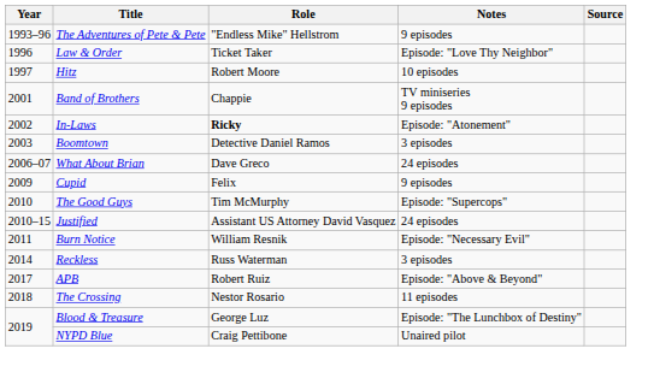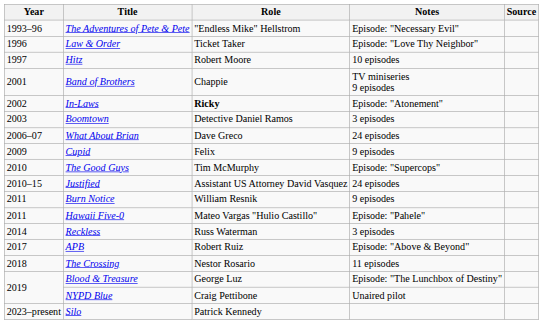The Adventures of Pete & Pete | Notes: 9 episodes -> Episode: "Necessary Evil"
Burn Notice | Notes: Episode: "Necessary Evil" -> 9 episodes
+ row: 2011 | Hawaii Five-0 | Mateo Vargas "Hulio Castillo" | Episode: "Pahele"
+ row: 2023–present | Silo | Patrick Kennedy
